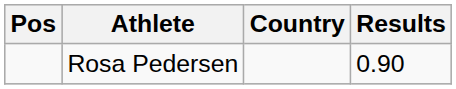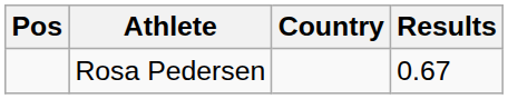Rosa Pedersen | Results: 0.90 -> 0.67
